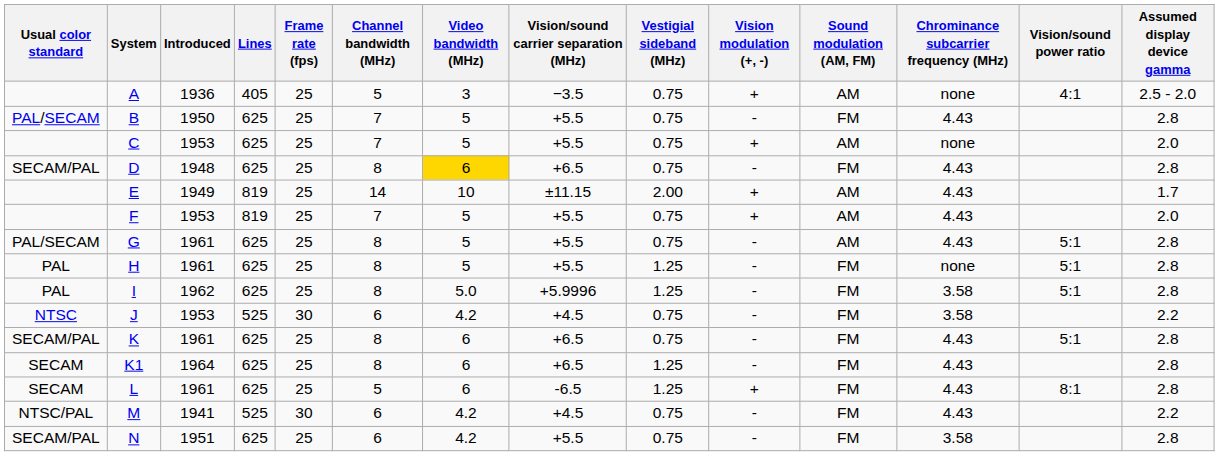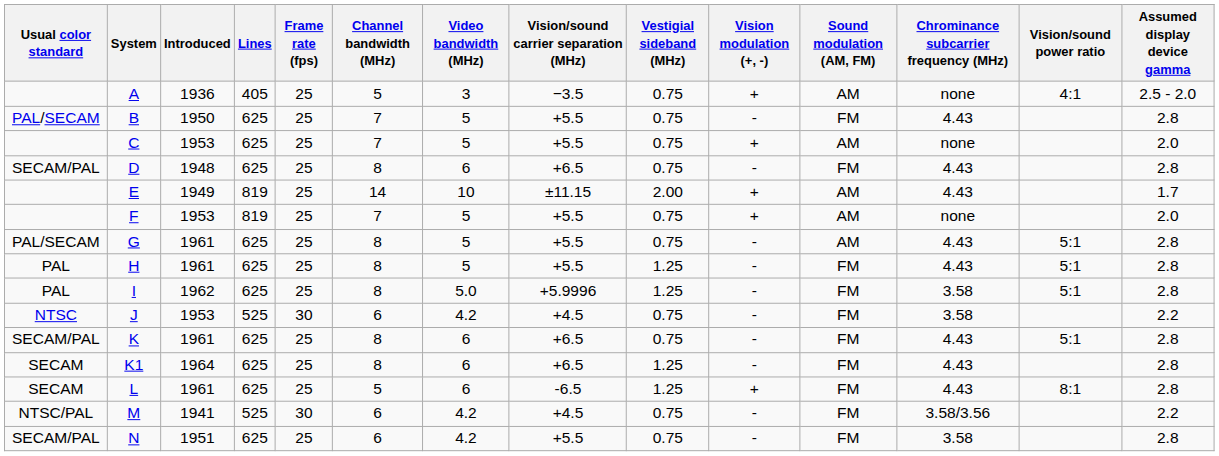D | Video bandwidth (MHz): gold background -> no background
F | Chrominance subcarrier frequency (MHz): 4.43 -> none
H | Chrominance subcarrier frequency (MHz): none -> 4.43
M | Chrominance subcarrier frequency (MHz): 4.43 -> 3.58/3.56
